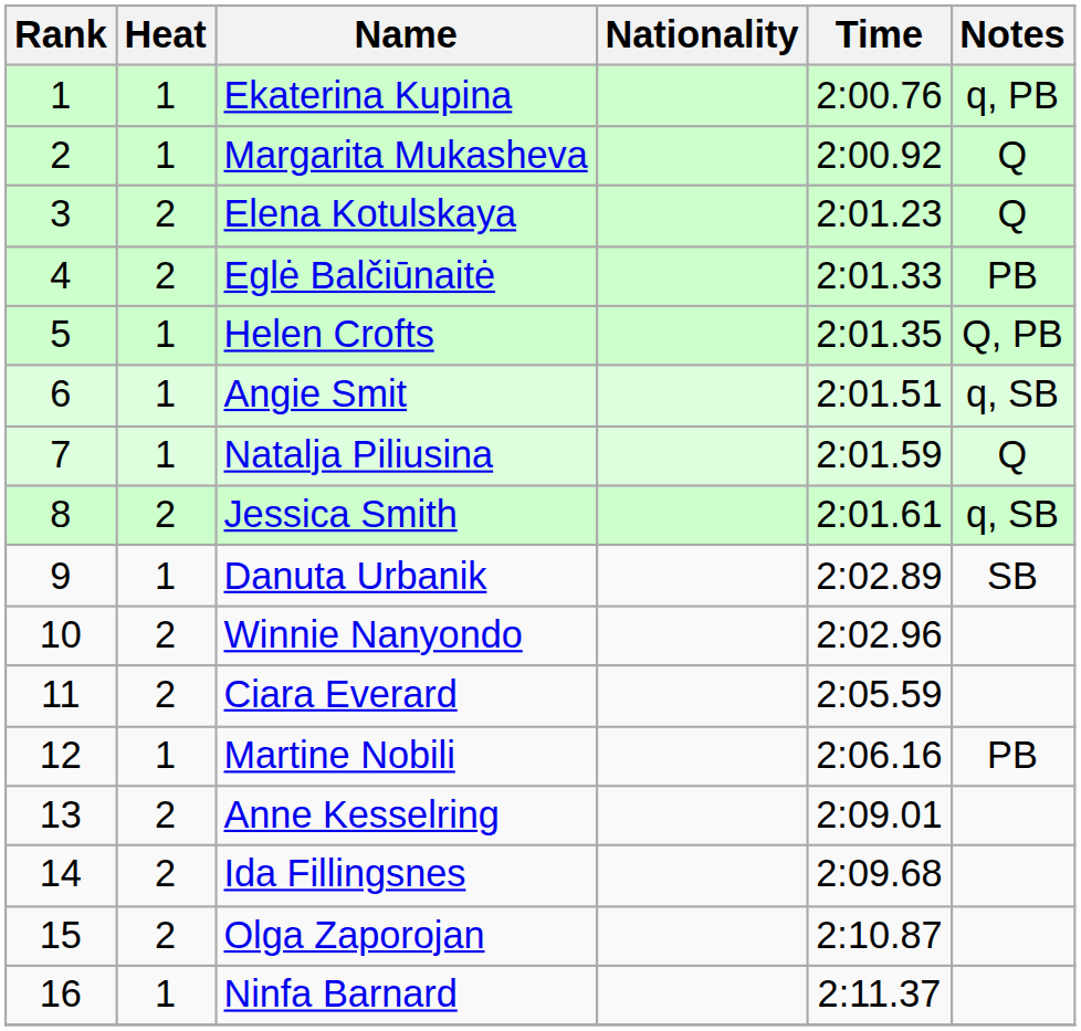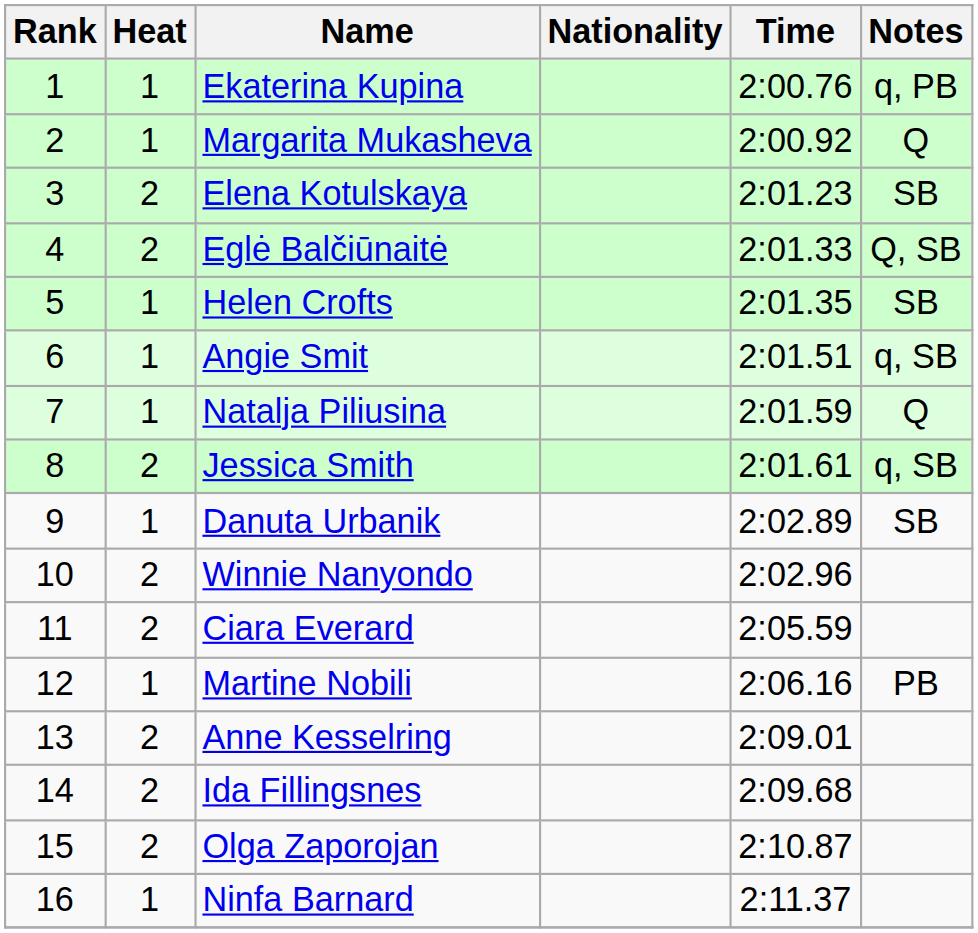Elena Kotulskaya | Notes: Q -> SB
Eglė Balčiūnaitė | Notes: PB -> Q, SB
Helen Crofts | Notes: Q, PB -> SB
